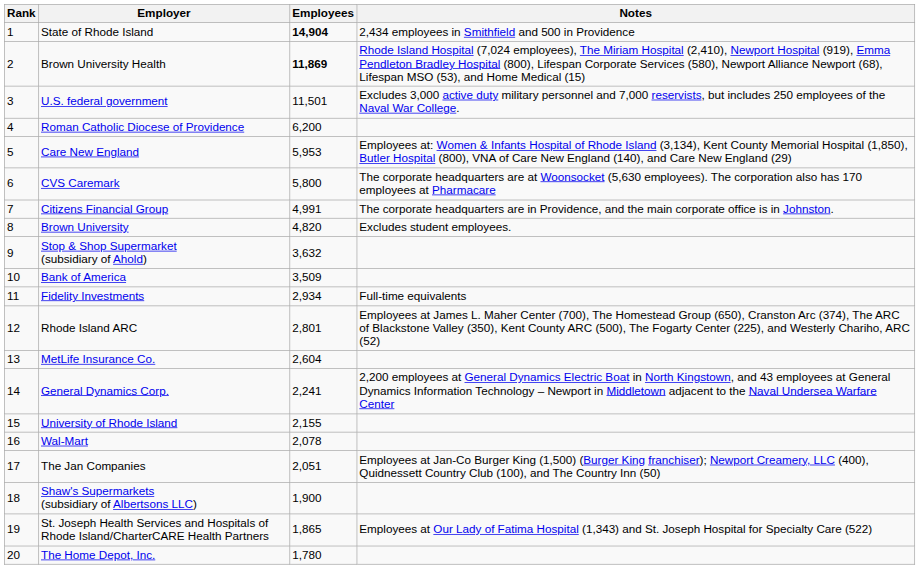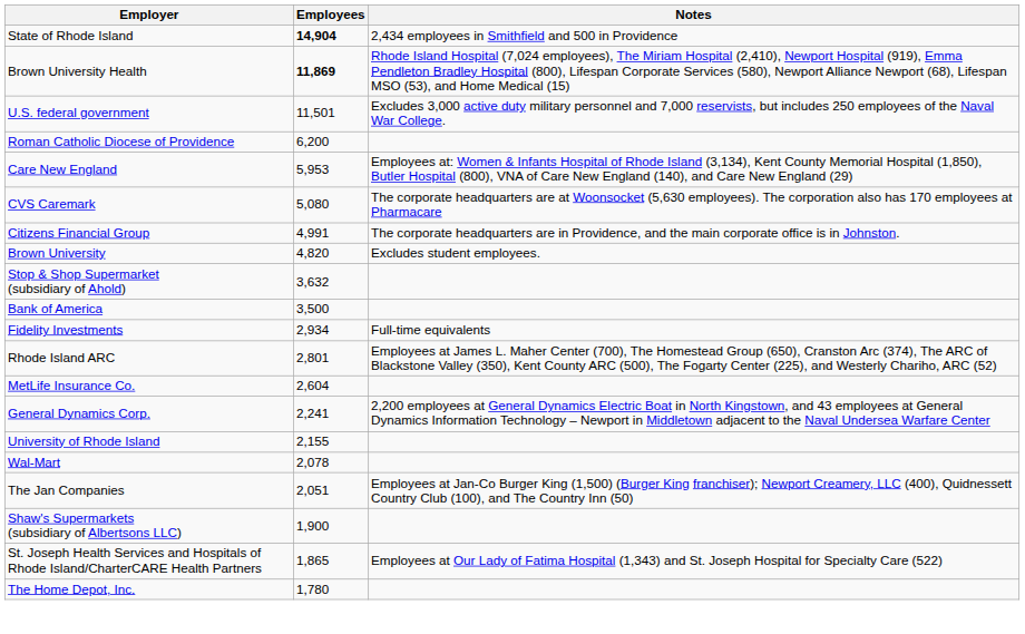- column: Rank | 1 | 2 | 3 | 4 | 5 | 6 | 7 | 8 | 9 | 10 | 11 | 12 | 13 | 14 | 15 | 16 | 17 | 18 | 19 | 20
CVS Caremark | Employees: 5,800 -> 5,080
Bank of America | Employees: 3,509 -> 3,500
